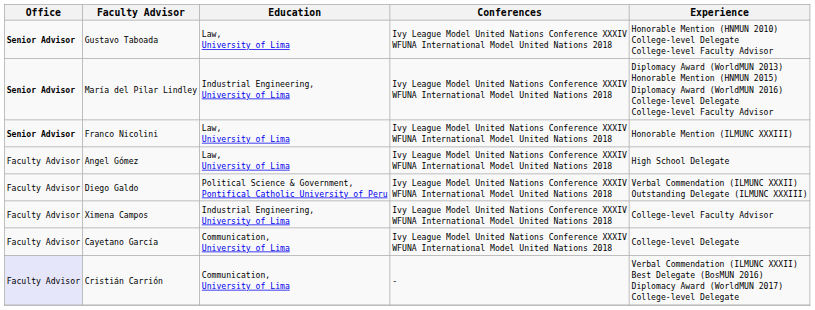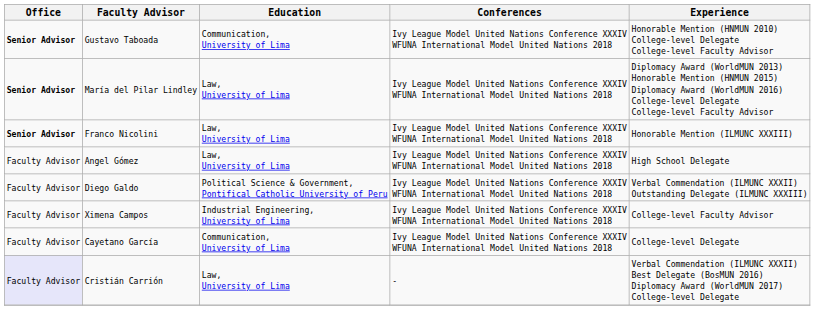Gustavo Taboada | Education: Law, University of Lima -> Communication, University of Lima
María del Pilar Lindley | Education: Industrial Engineering, University of Lima -> Law, University of Lima
Cristián Carrión | Education: Communication, University of Lima -> Law, University of Lima
